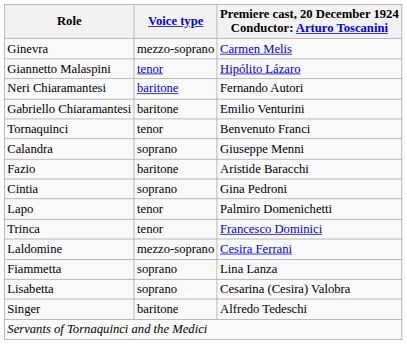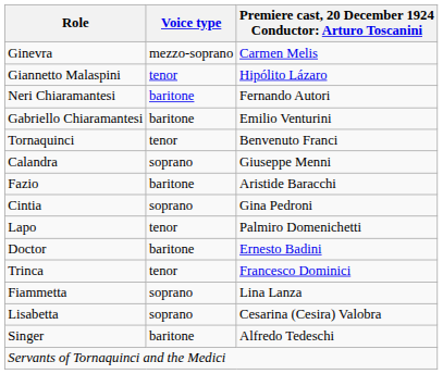+ row: Doctor | baritone | Ernesto Badini
- row: Laldomine | mezzo-soprano | Cesira Ferrani
